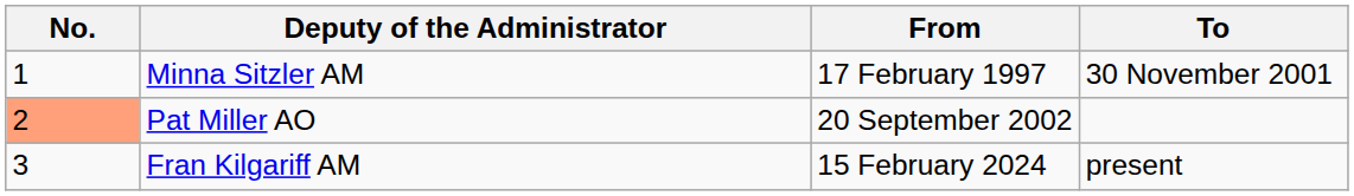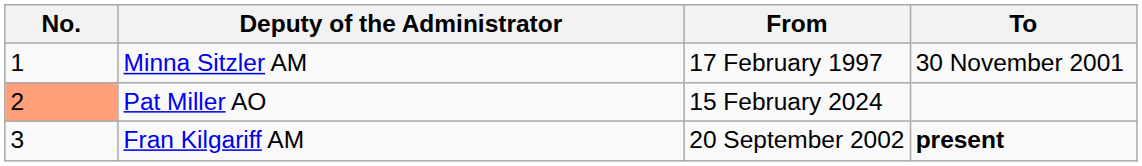Pat Miller AO | From: 20 September 2002 -> 15 February 2024
Fran Kilgariff AM | From: 15 February 2024 -> 20 September 2002
Fran Kilgariff AM | To: normal -> bold
